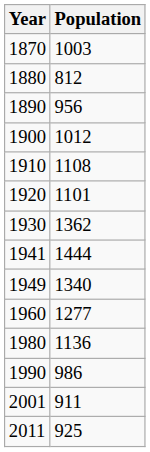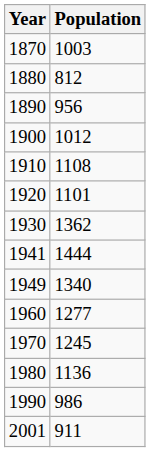+ row: 1970 | 1245
- row: 2011 | 925
